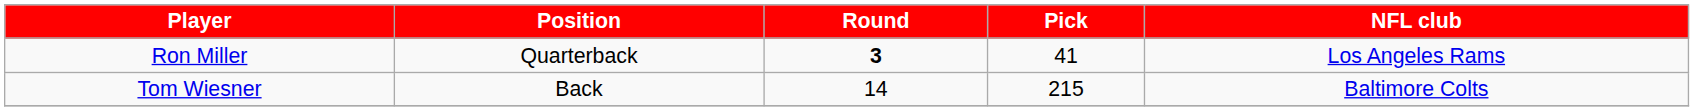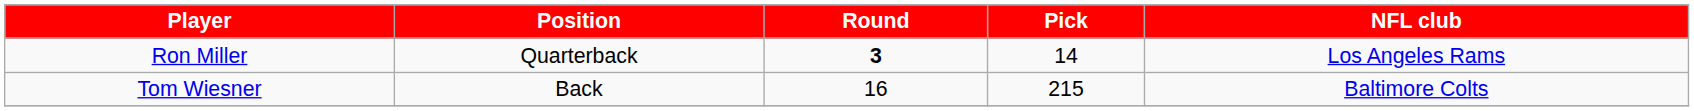Ron Miller | Pick: 41 -> 14
Tom Wiesner | Round: 14 -> 16
